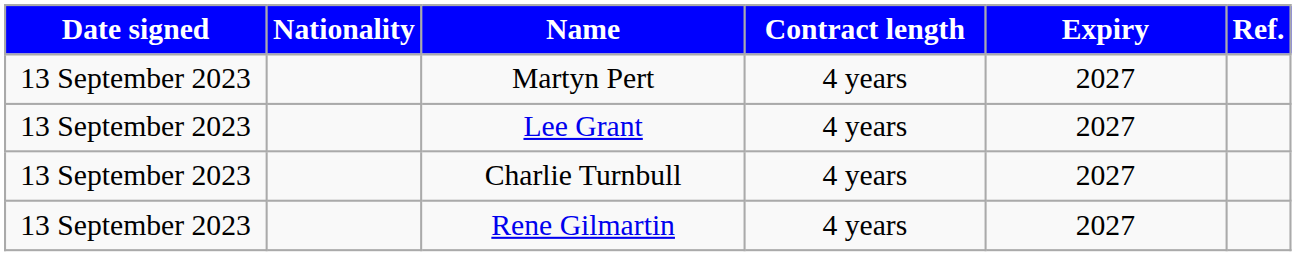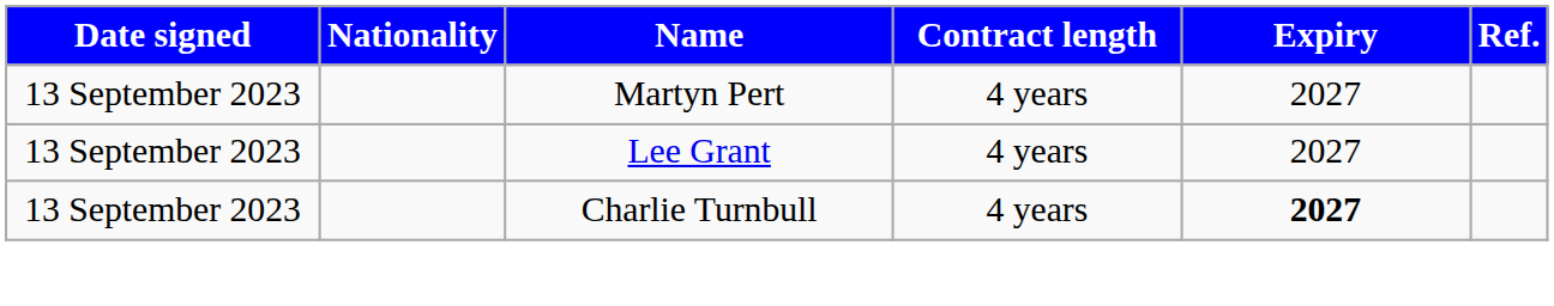Charlie Turnbull | Expiry: normal -> bold
- row: 13 September 2023 | Rene Gilmartin | 4 years | 2027
